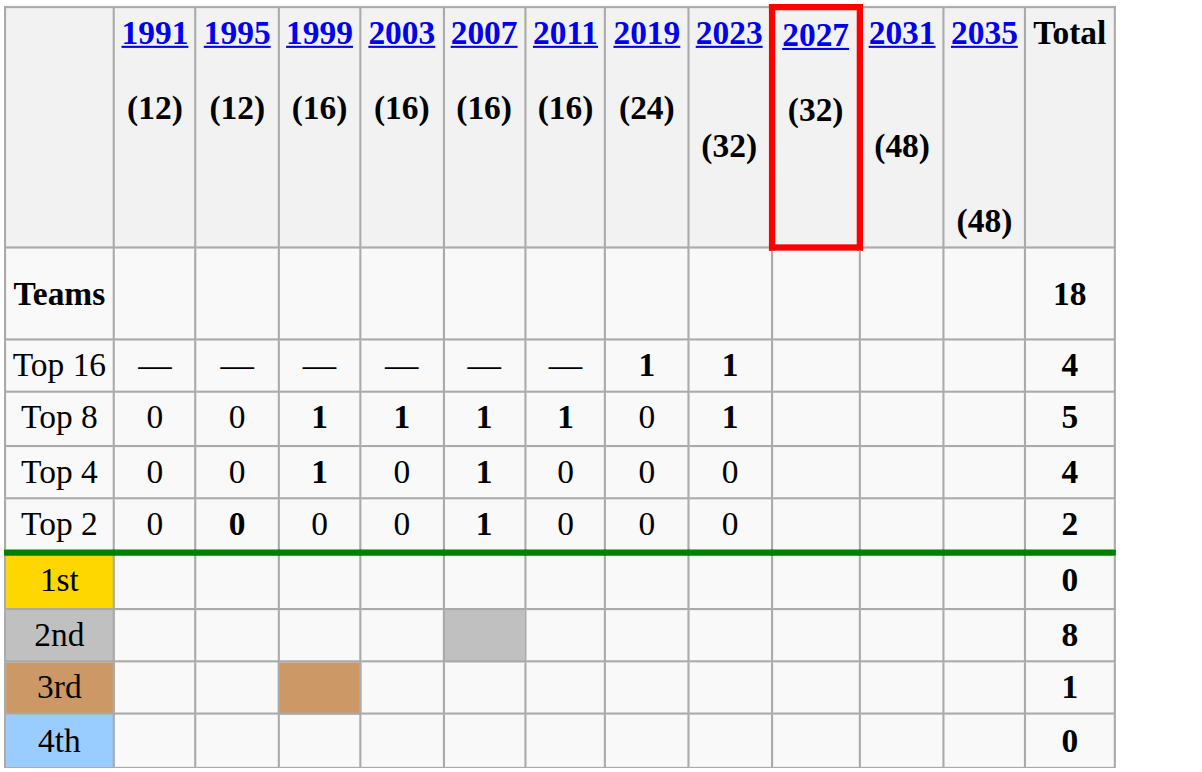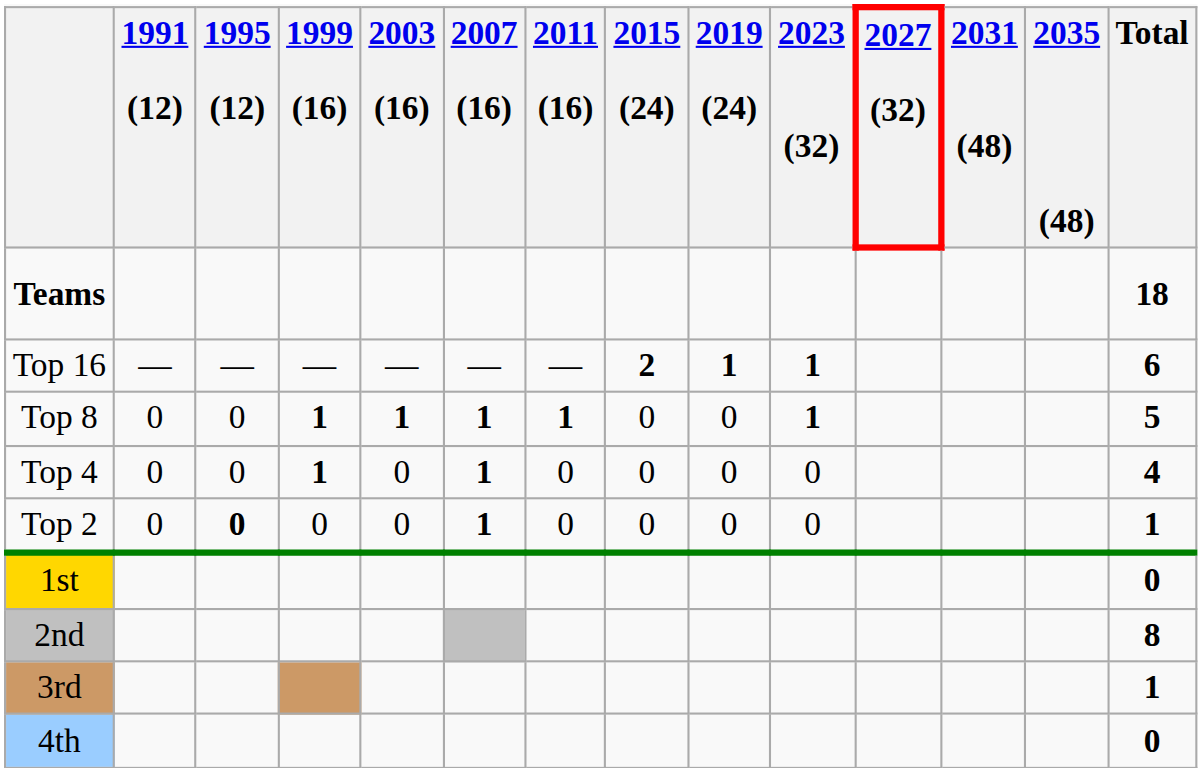+ column: 2015 (24) | 2 | 0 | 0 | 0
Top 16 | Total: 4 -> 6
Top 2 | Total: 2 -> 1
